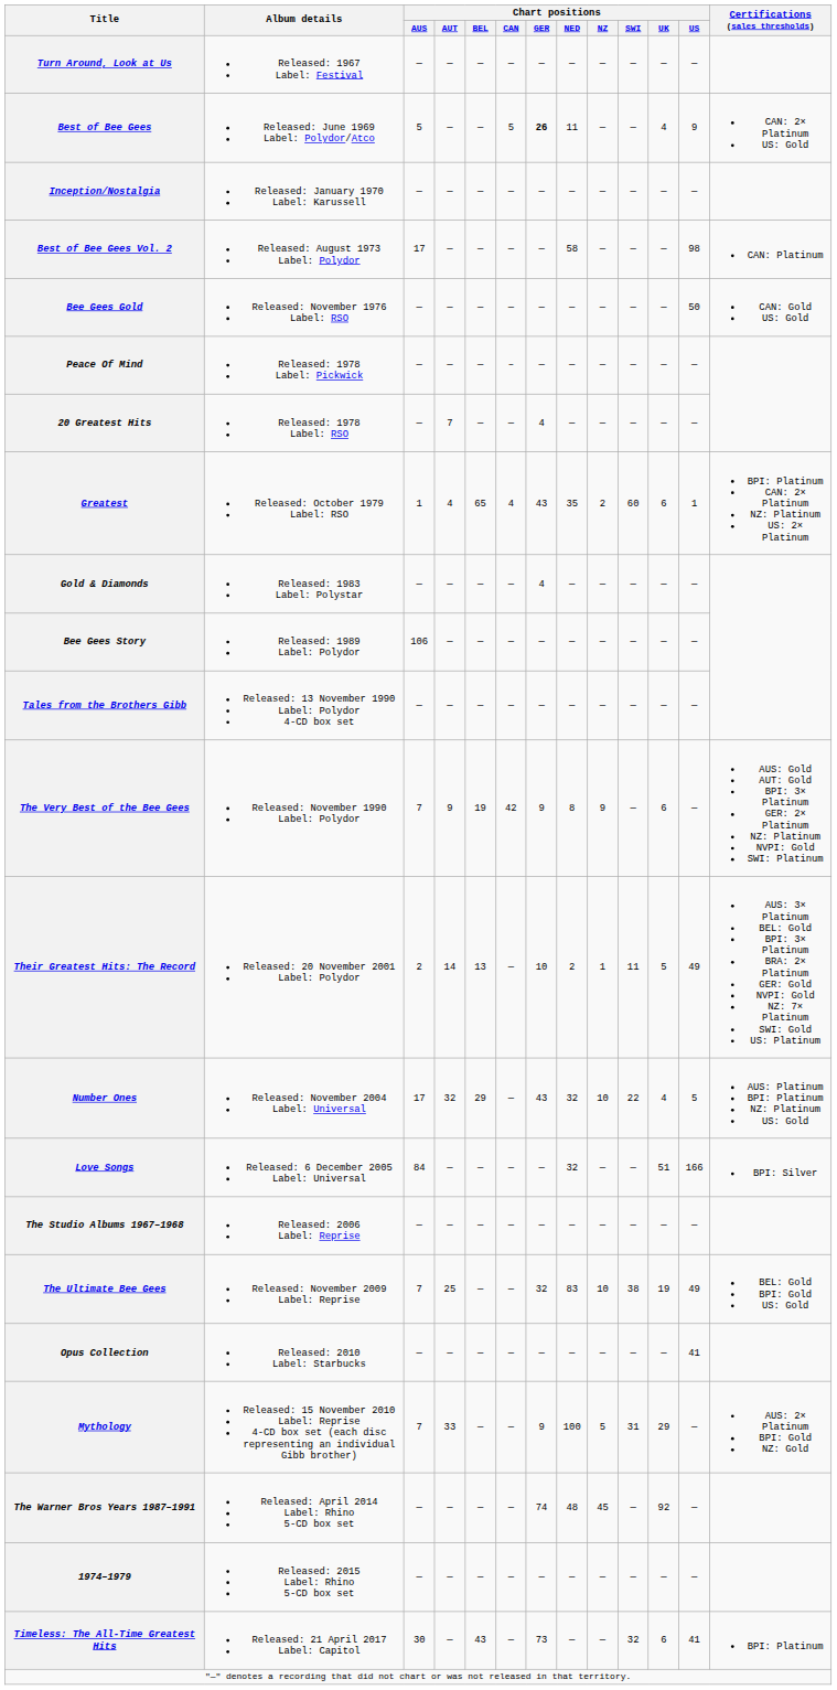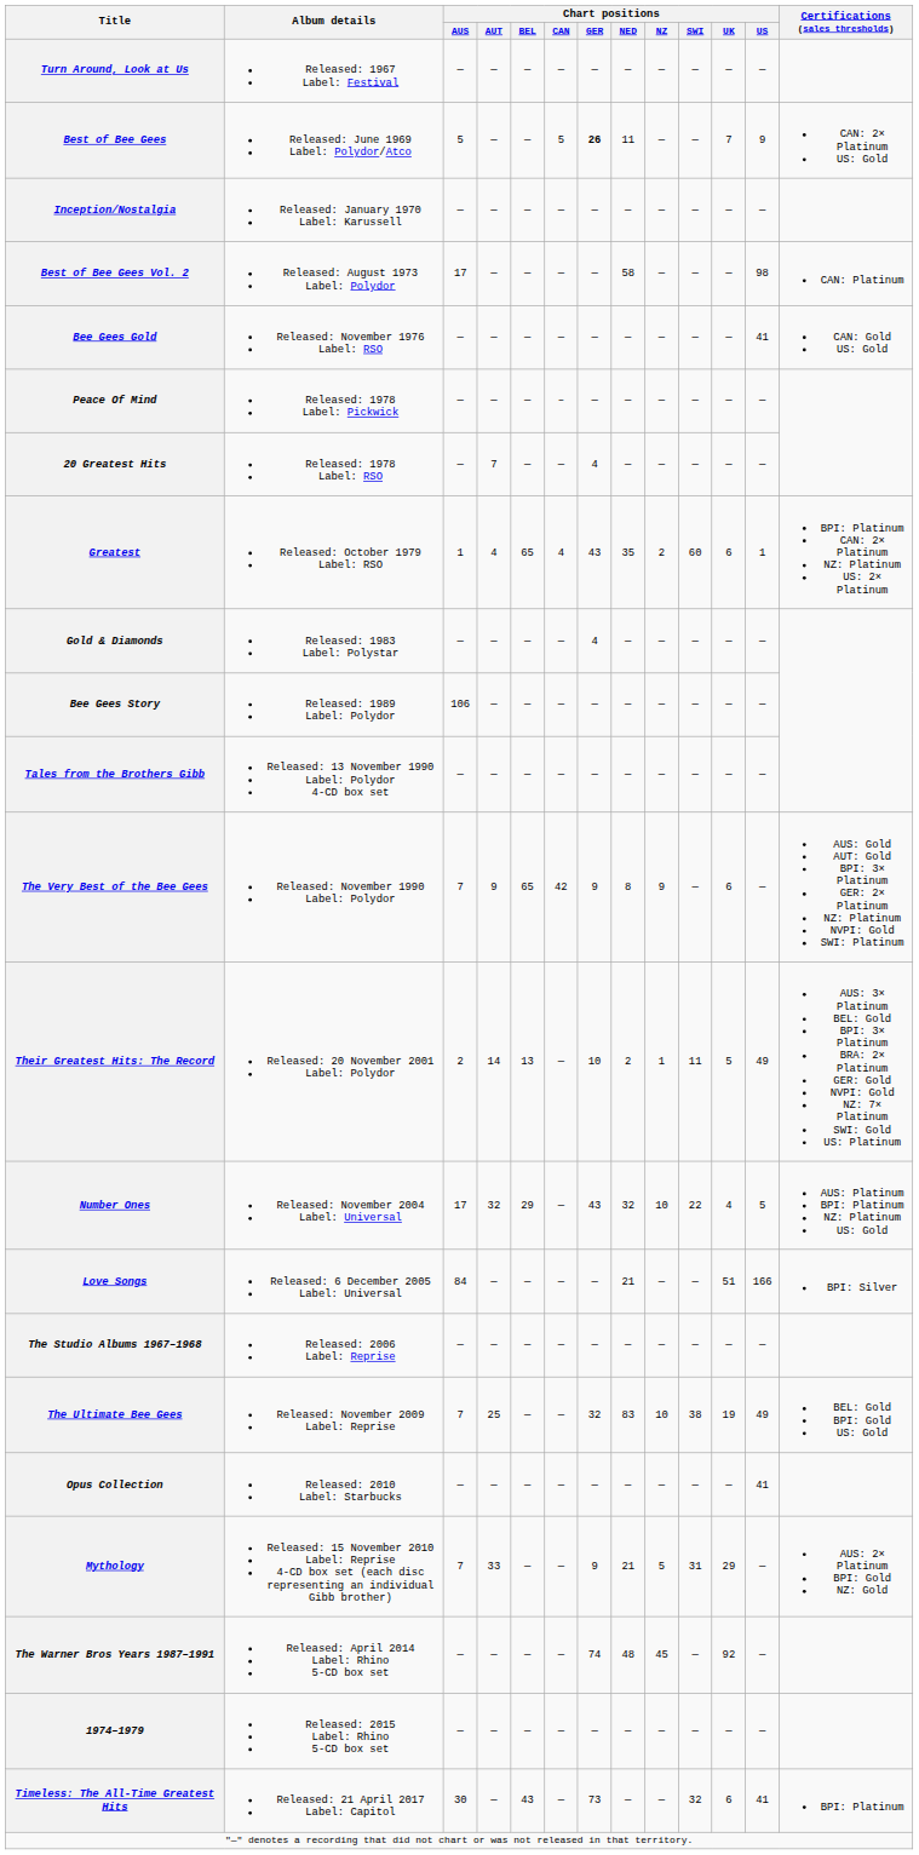Best of Bee Gees | Chart positions / UK: 4 -> 7
Bee Gees Gold | Chart positions / US: 50 -> 41
The Very Best of the Bee Gees | Chart positions / BEL: 19 -> 65
Love Songs | Chart positions / NED: 32 -> 21
Mythology | Chart positions / NED: 100 -> 21
